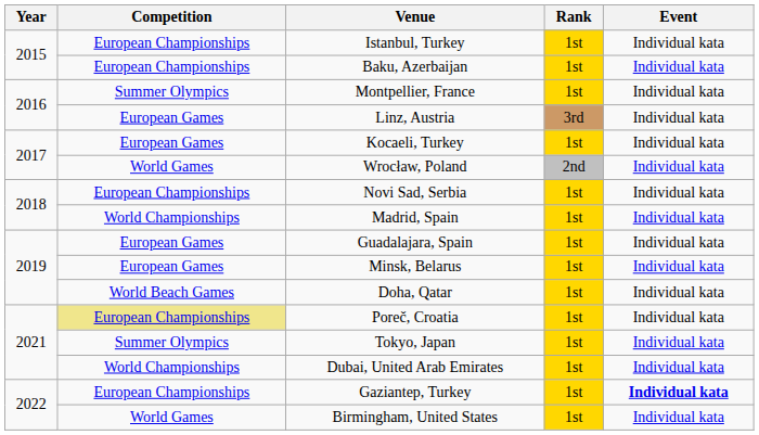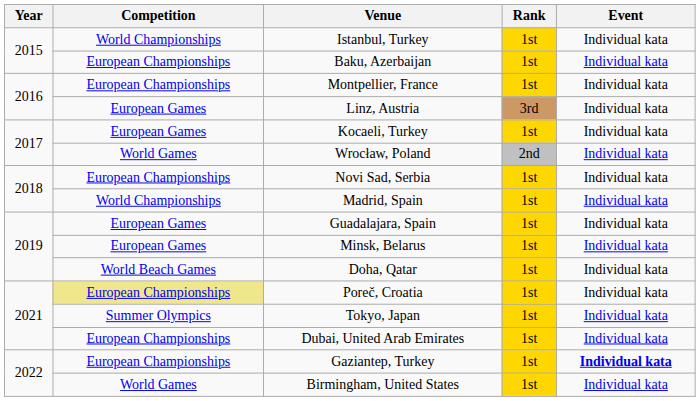Istanbul, Turkey | Competition: European Championships -> World Championships
Montpellier, France | Competition: Summer Olympics -> European Championships
Dubai, United Arab Emirates | Competition: World Championships -> European Championships
